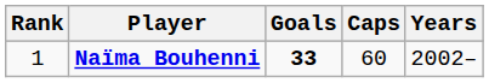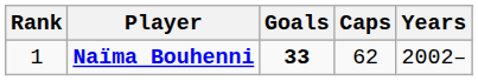Naïma Bouhenni | Caps: 60 -> 62
